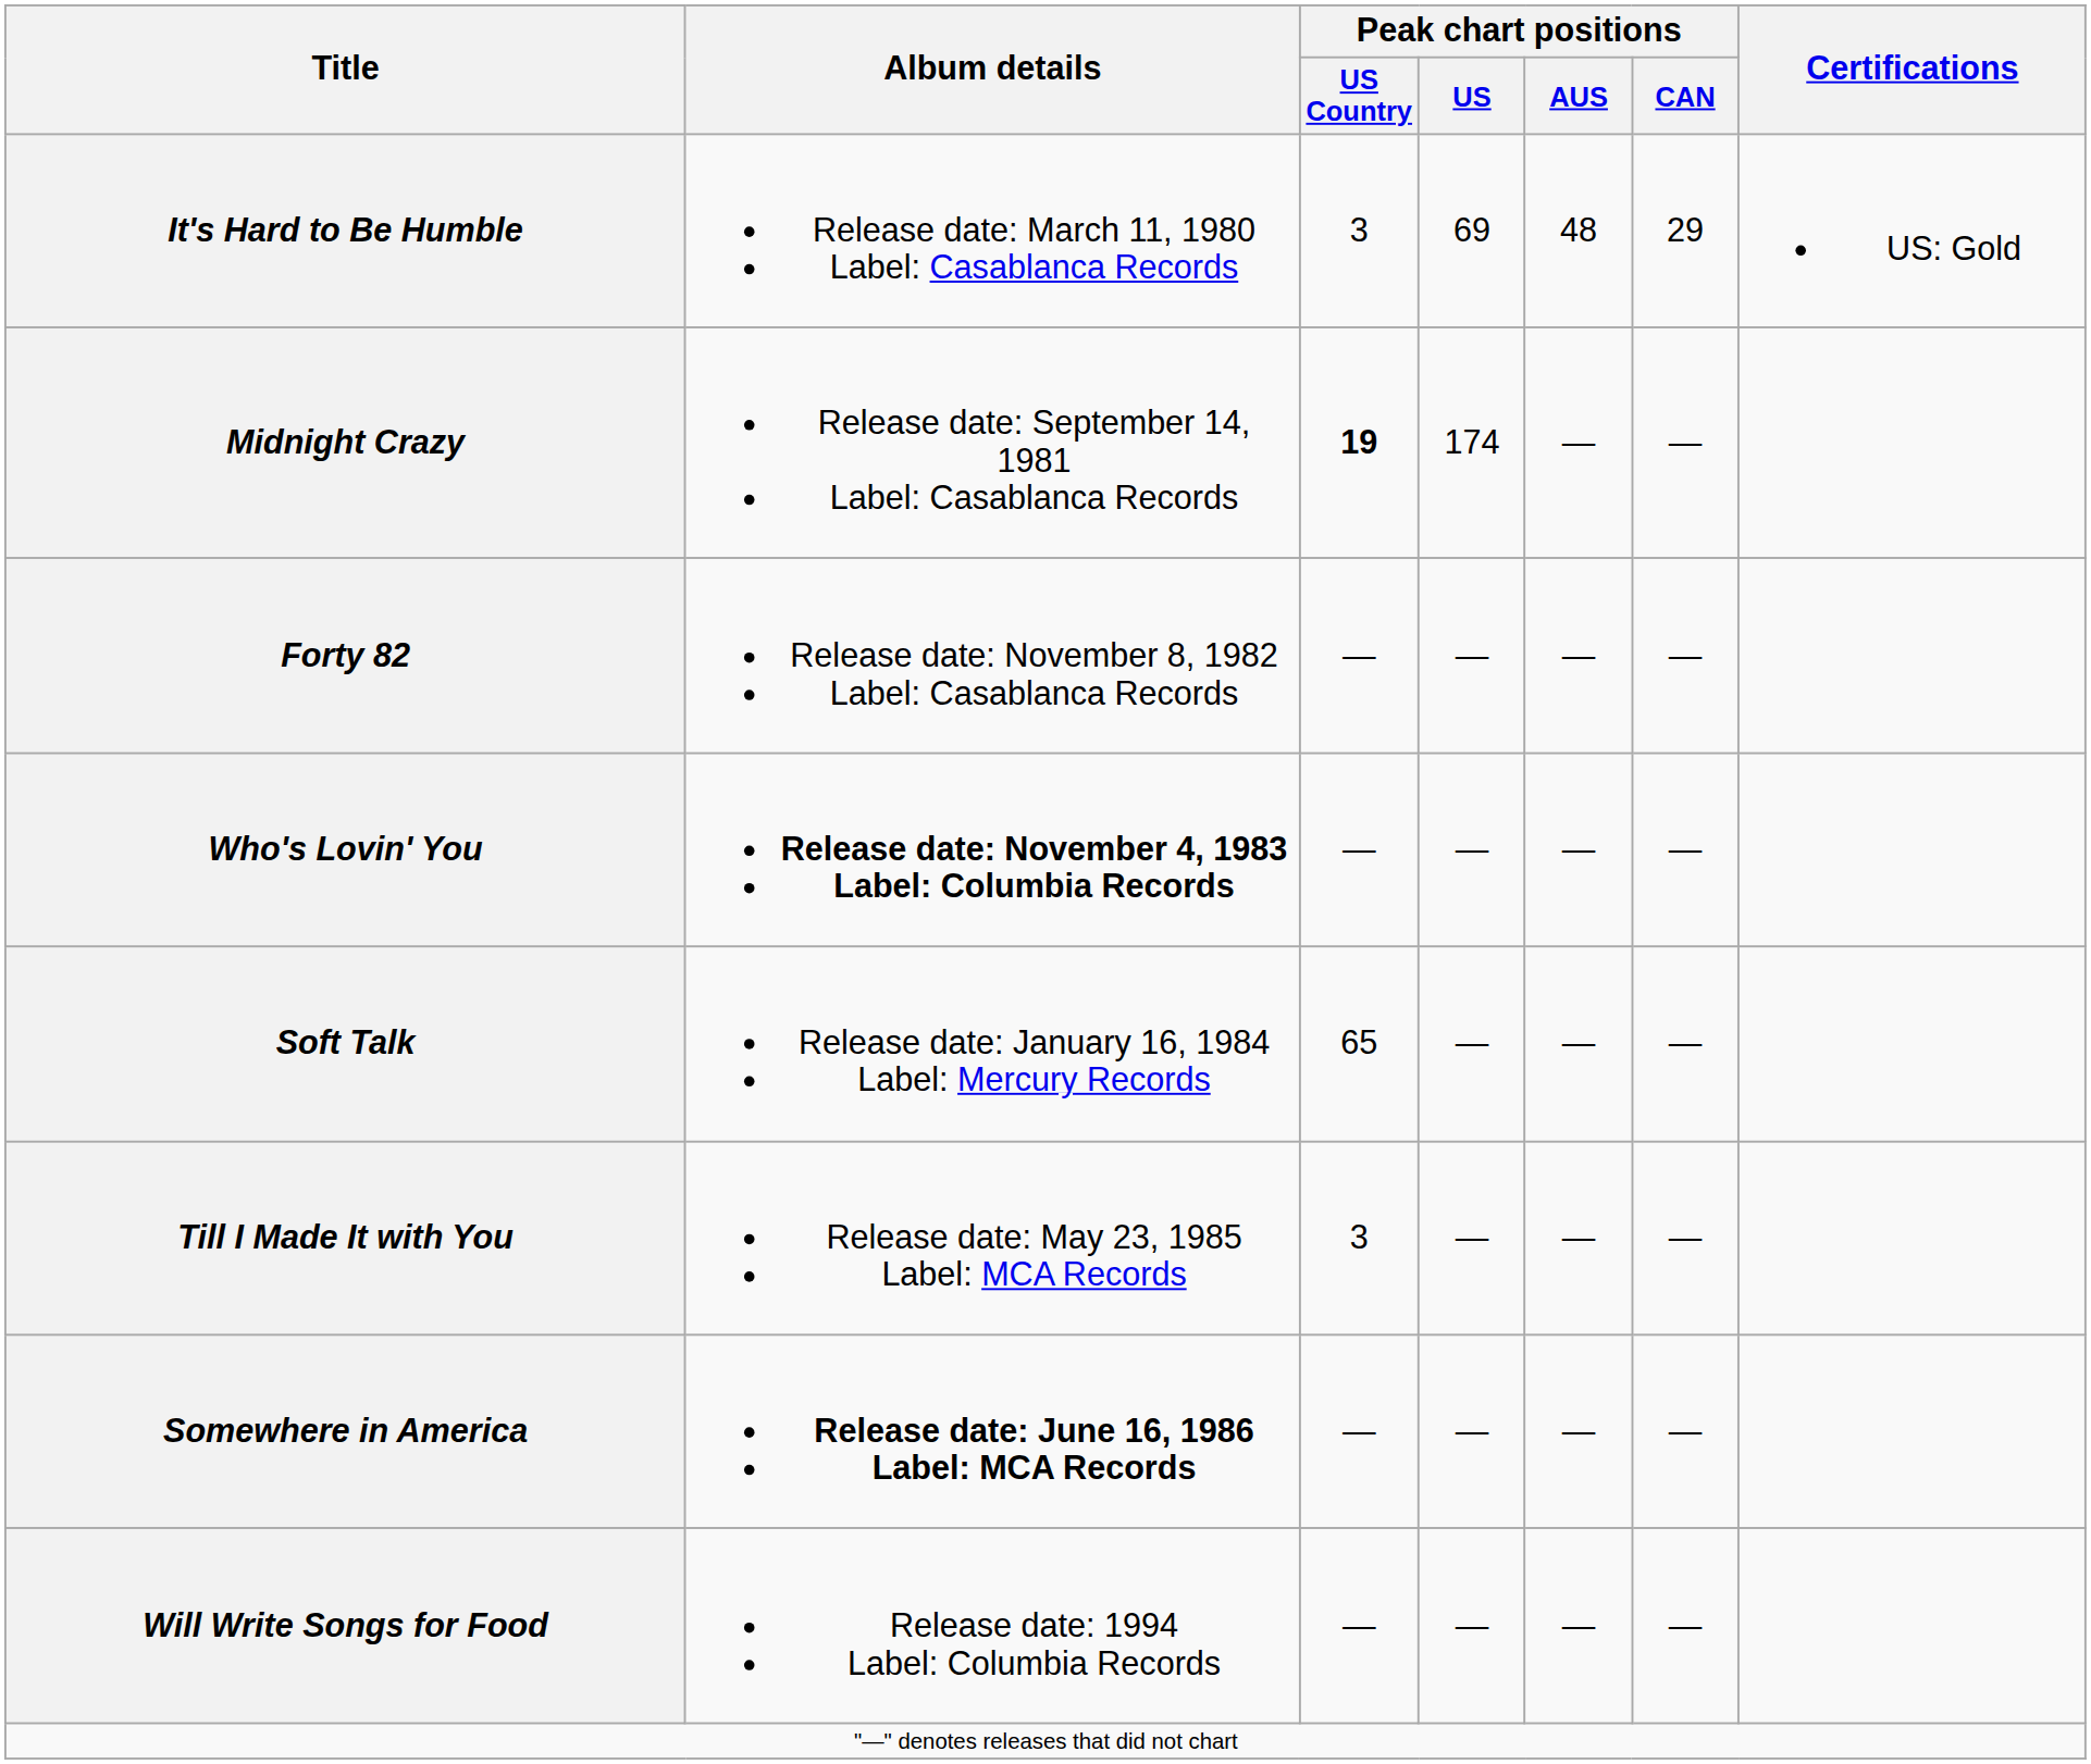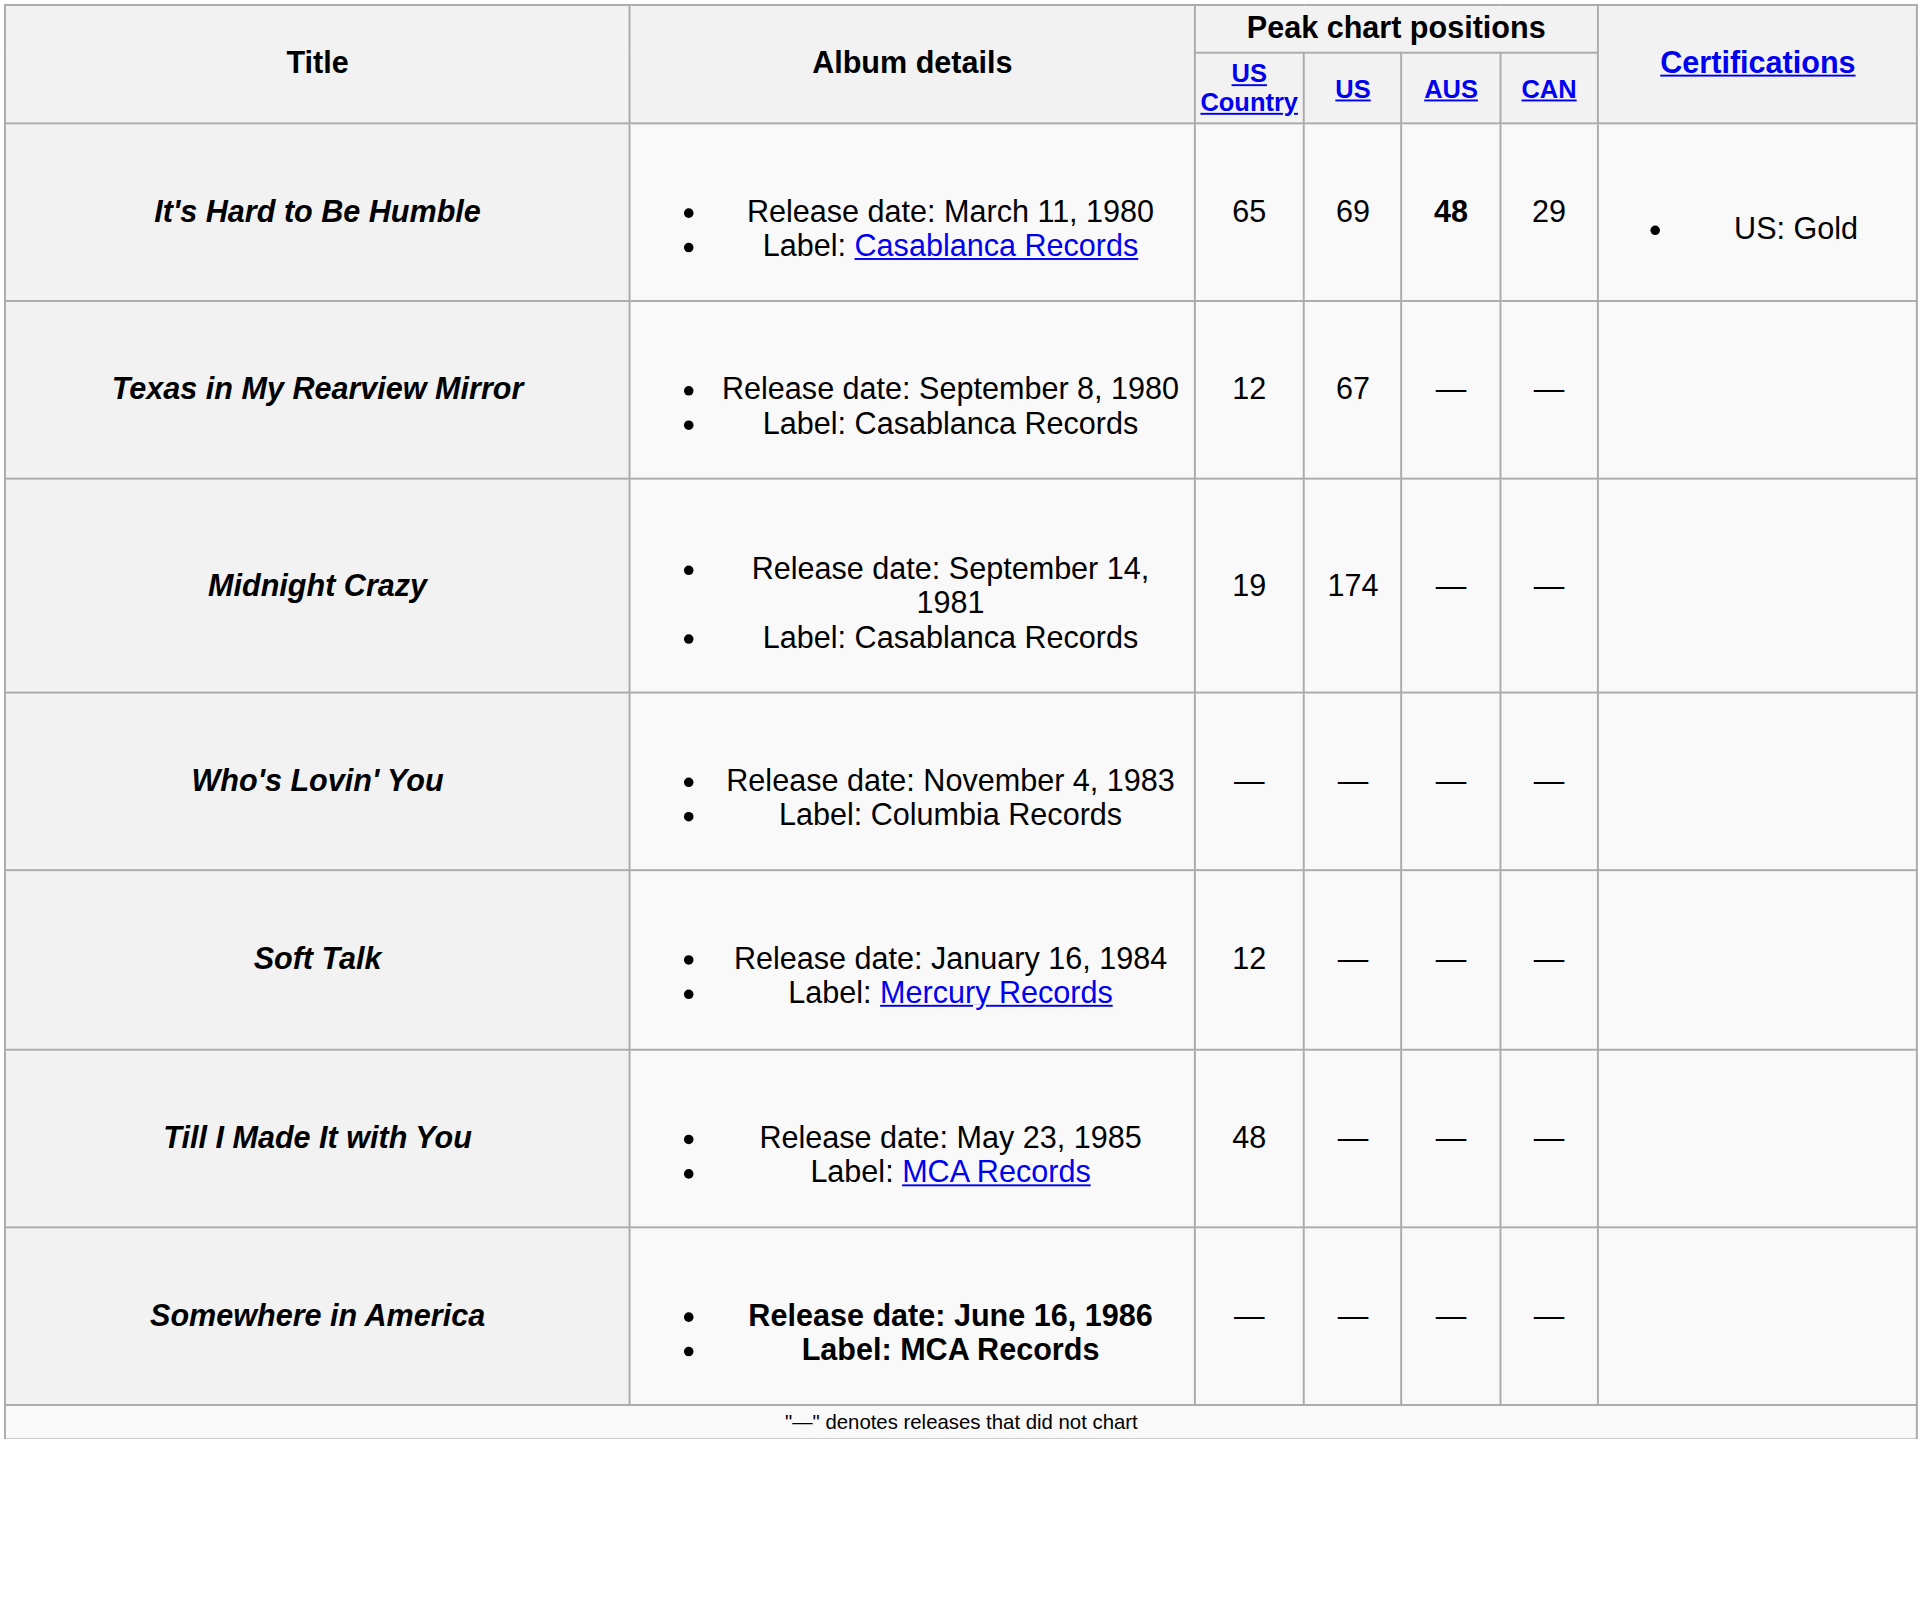It's Hard to Be Humble | Peak chart positions / US Country: 3 -> 65
It's Hard to Be Humble | Peak chart positions / AUS: normal -> bold
+ row: Texas in My Rearview Mirror | Release date: September 8, 1980 Label: Casablanca Records | 12 | 67 | — | —
Midnight Crazy | Peak chart positions / US Country: bold -> normal
- row: Forty 82 | Release date: November 8, 1982 Label: Casablanca Records | — | — | — | —
Who's Lovin' You | Album details: bold -> normal
Soft Talk | Peak chart positions / US Country: 65 -> 12
Till I Made It with You | Peak chart positions / US Country: 3 -> 48
- row: Will Write Songs for Food | Release date: 1994 Label: Columbia Records | — | — | — | —
